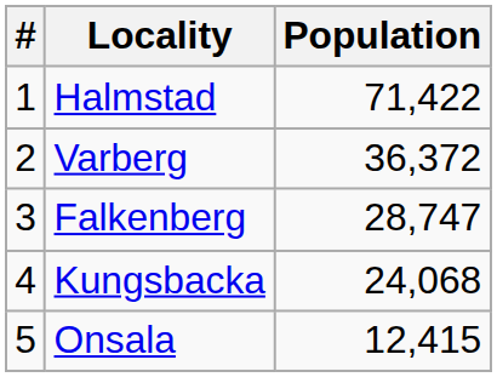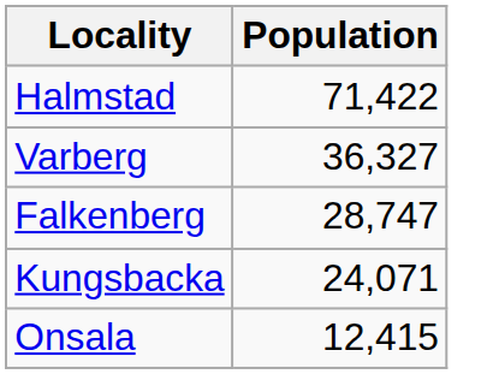- column: # | 1 | 2 | 3 | 4 | 5
Varberg | Population: 36,372 -> 36,327
Kungsbacka | Population: 24,068 -> 24,071
